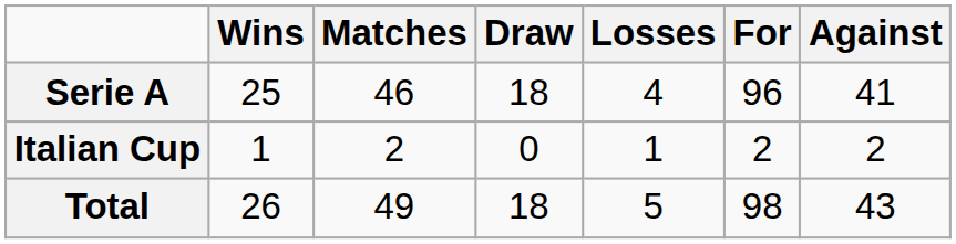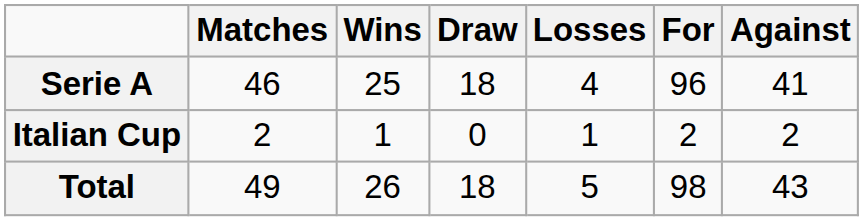columns swapped: Matches <-> Wins
